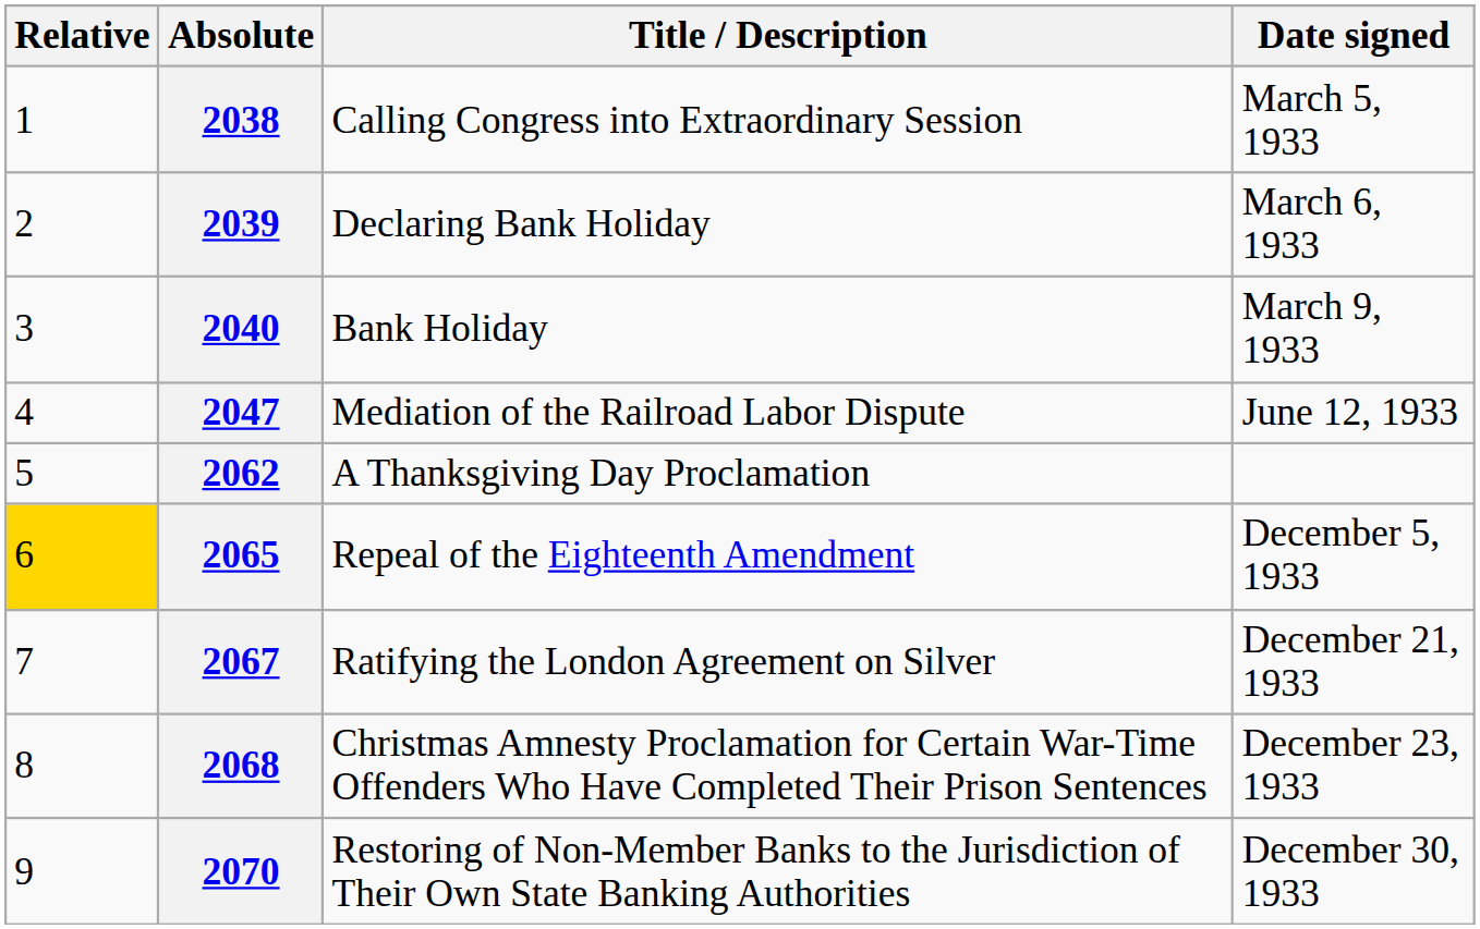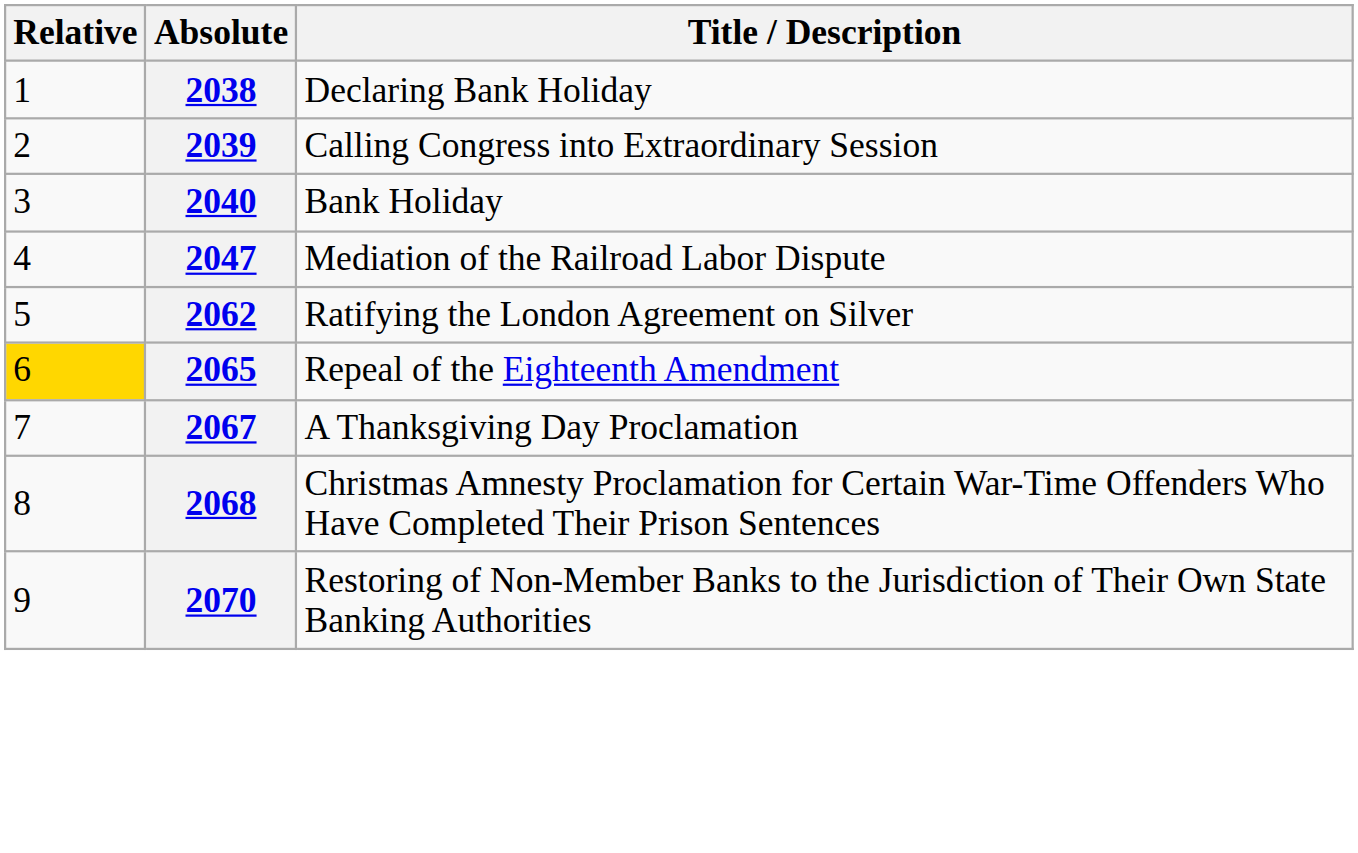- column: Date signed | March 5, 1933 | March 6, 1933 | March 9, 1933 | June 12, 1933 | December 5, 1933 | December 21, 1933 | December 23, 1933 | December 30, 1933
2038 | Title / Description: Calling Congress into Extraordinary Session -> Declaring Bank Holiday
2039 | Title / Description: Declaring Bank Holiday -> Calling Congress into Extraordinary Session
2062 | Title / Description: A Thanksgiving Day Proclamation -> Ratifying the London Agreement on Silver
2067 | Title / Description: Ratifying the London Agreement on Silver -> A Thanksgiving Day Proclamation
